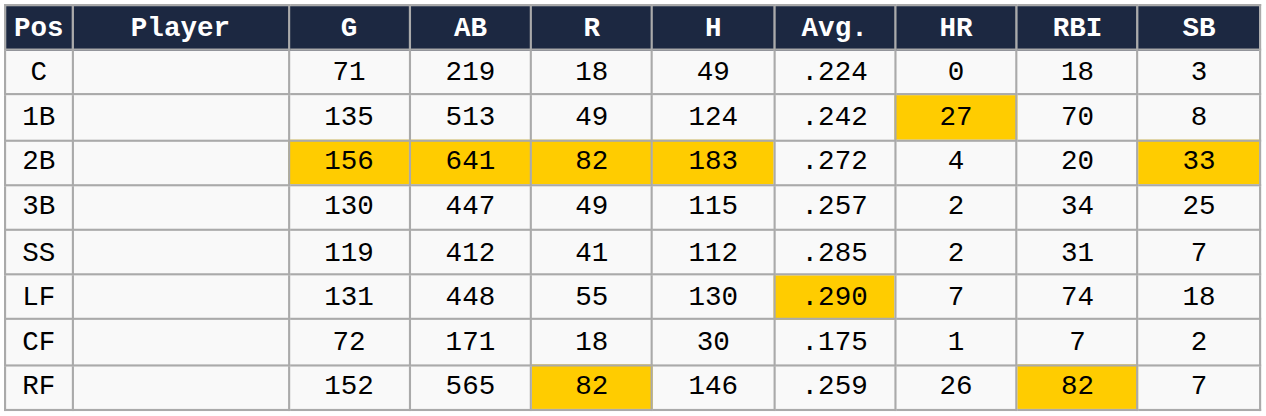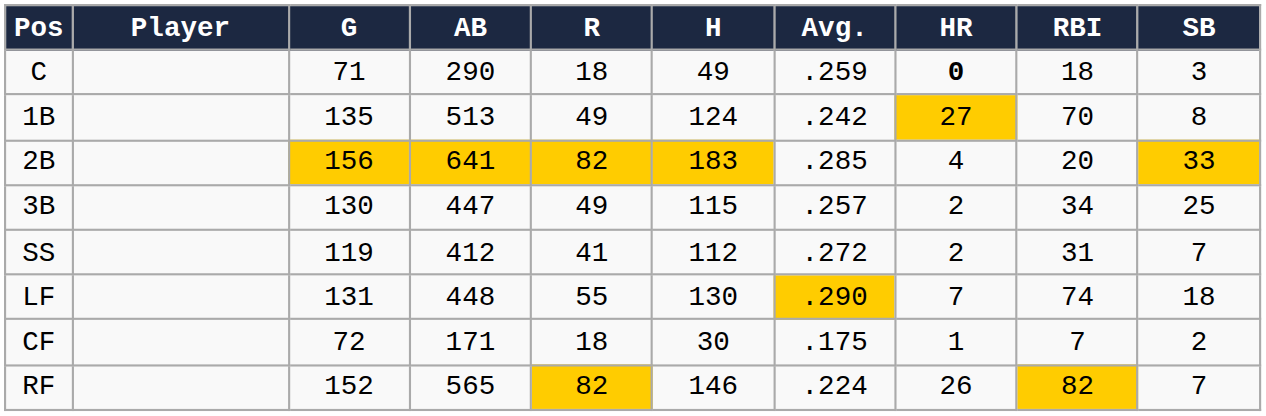C | AB: 219 -> 290
C | Avg.: .224 -> .259
C | HR: normal -> bold
2B | Avg.: .272 -> .285
SS | Avg.: .285 -> .272
RF | Avg.: .259 -> .224
